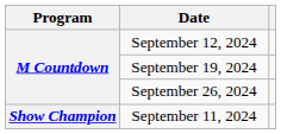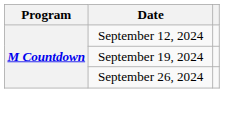- row: Show Champion | September 11, 2024
